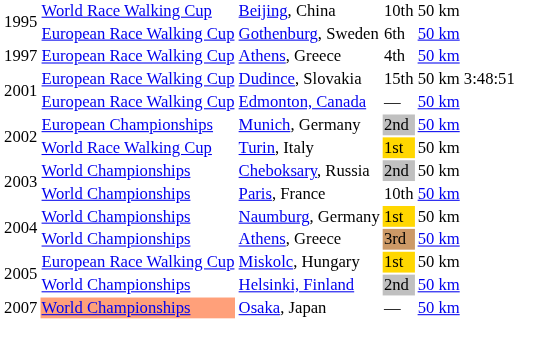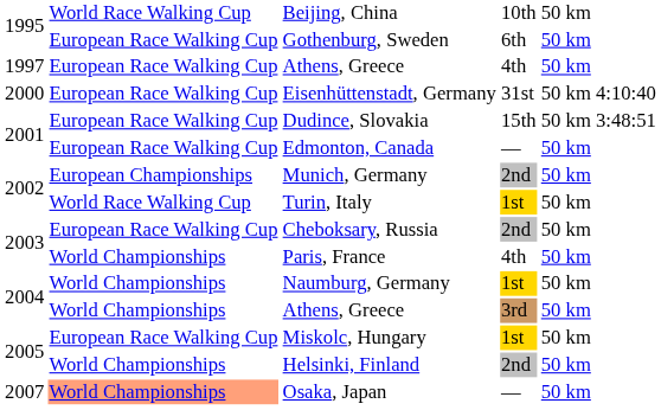+ row: 2000 | European Race Walking Cup | Eisenhüttenstadt, Germany | 31st | 50 km | 4:10:40
Cheboksary, Russia | column 2: World Championships -> European Race Walking Cup
Paris, France | column 4: 10th -> 4th
